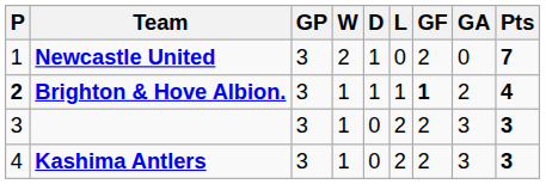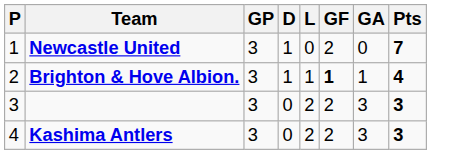- column: W | 2 | 1 | 1 | 1
Brighton & Hove Albion. | P: bold -> normal
Brighton & Hove Albion. | GA: 2 -> 1
